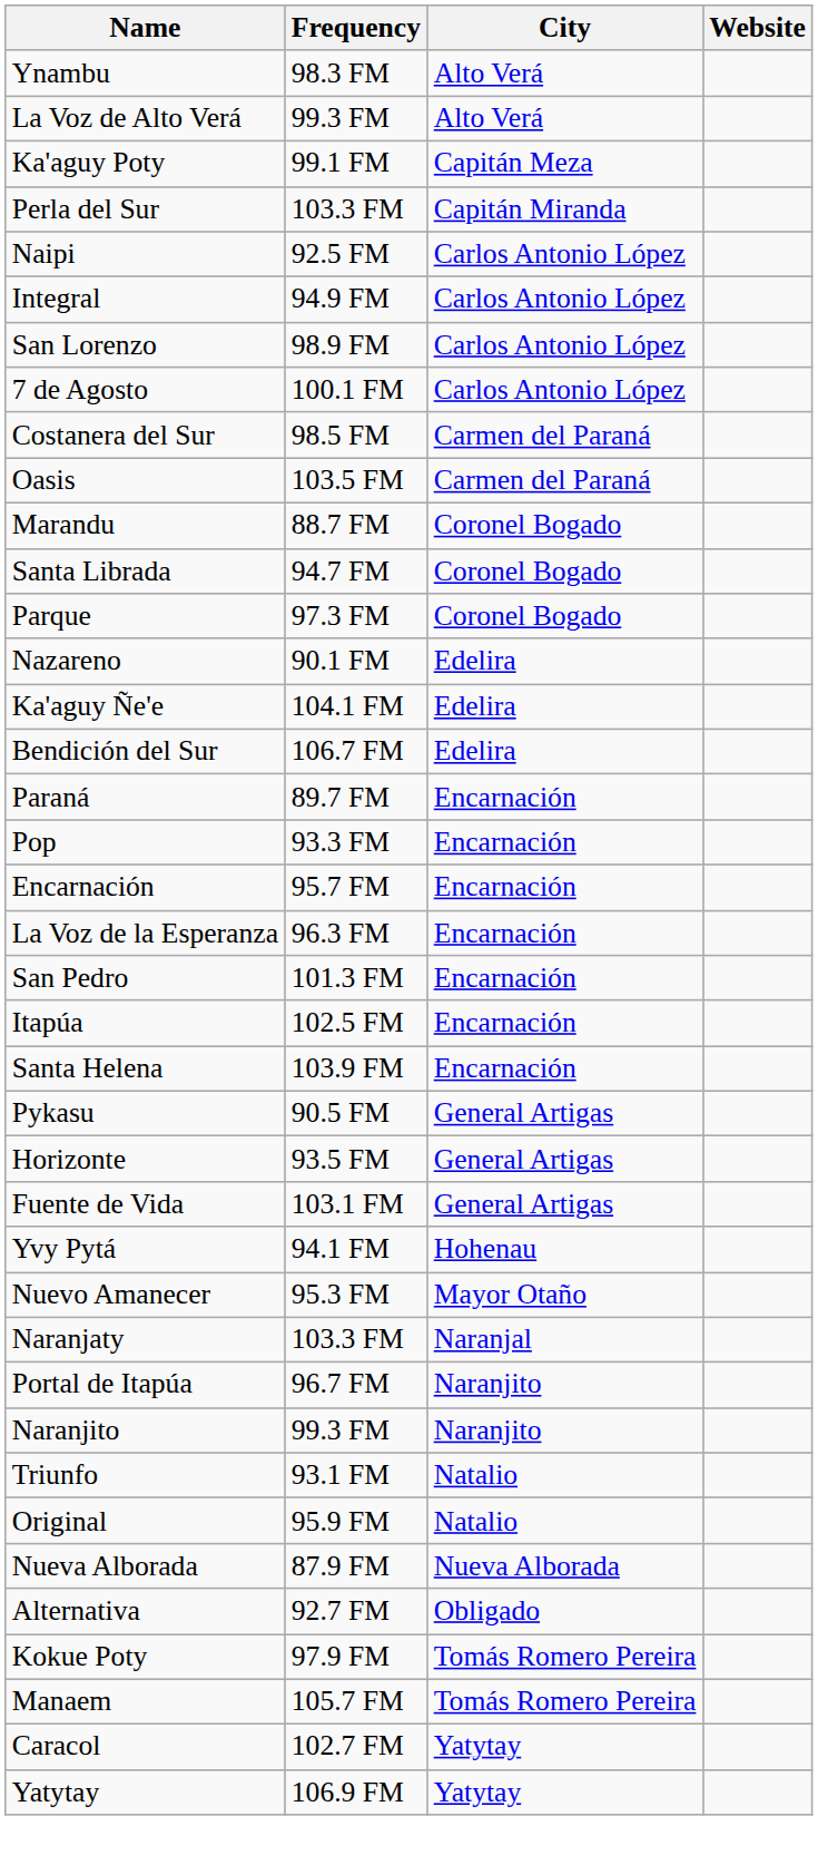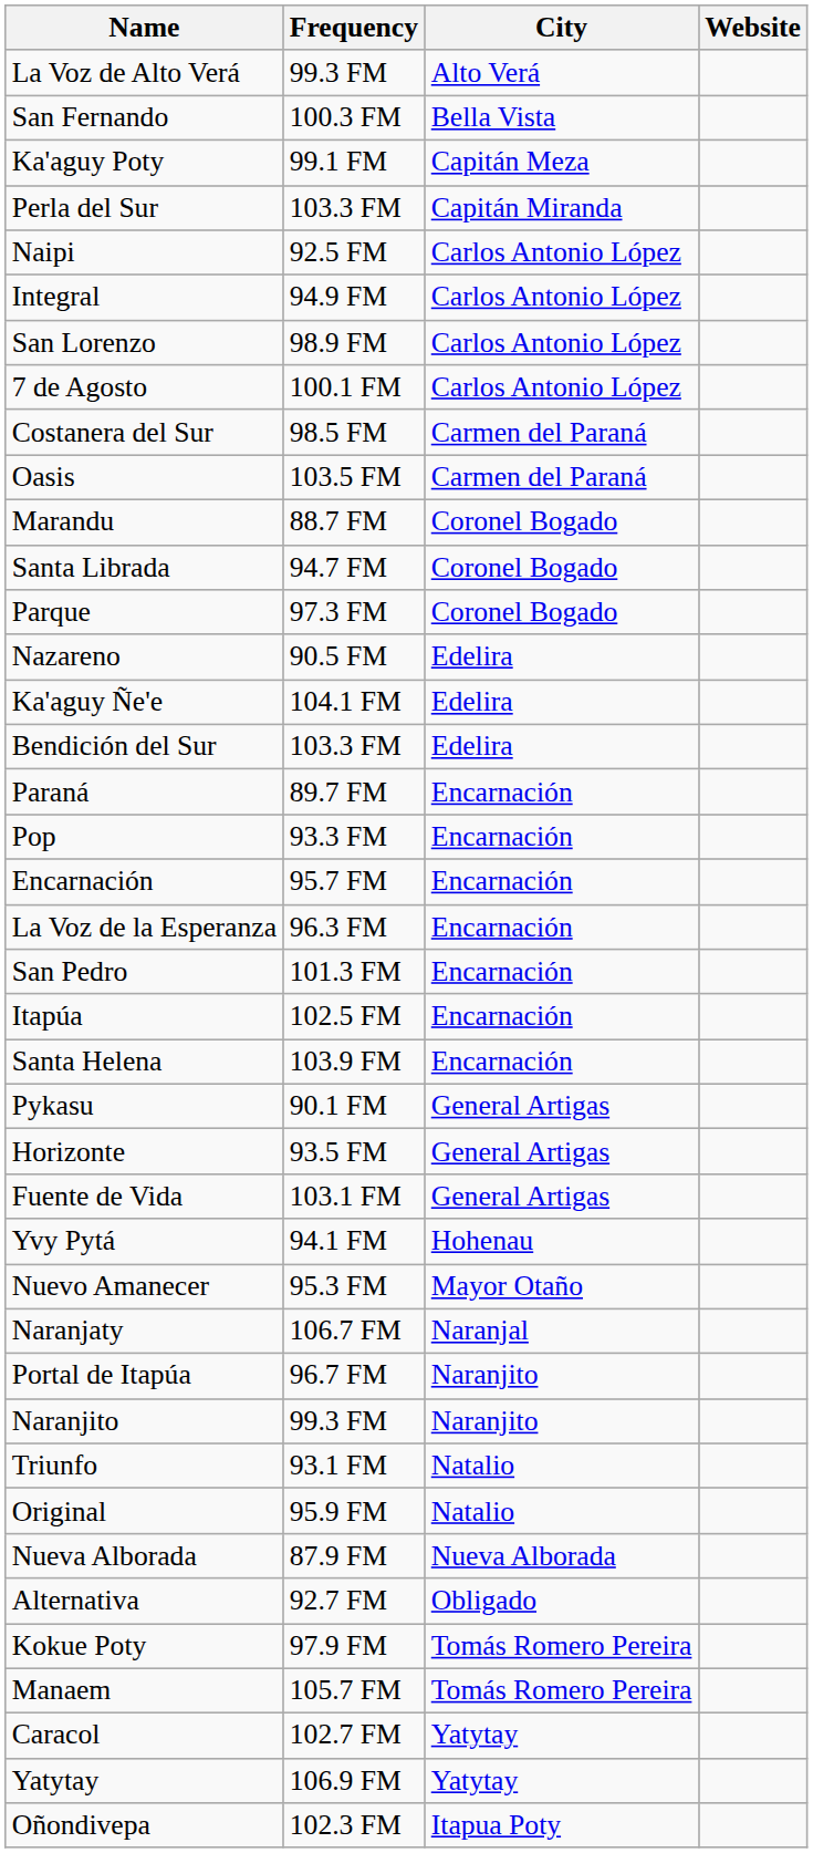- row: Ynambu | 98.3 FM | Alto Verá
+ row: San Fernando | 100.3 FM | Bella Vista
Nazareno | Frequency: 90.1 FM -> 90.5 FM
Bendición del Sur | Frequency: 106.7 FM -> 103.3 FM
Pykasu | Frequency: 90.5 FM -> 90.1 FM
Naranjaty | Frequency: 103.3 FM -> 106.7 FM
+ row: Oñondivepa | 102.3 FM | Itapua Poty
